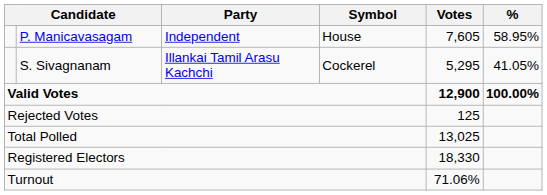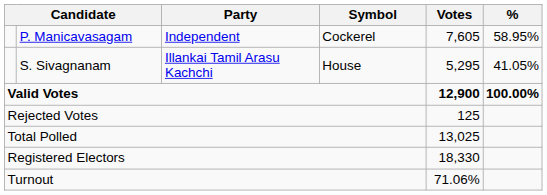P. Manicavasagam | Symbol: House -> Cockerel
S. Sivagnanam | Symbol: Cockerel -> House
